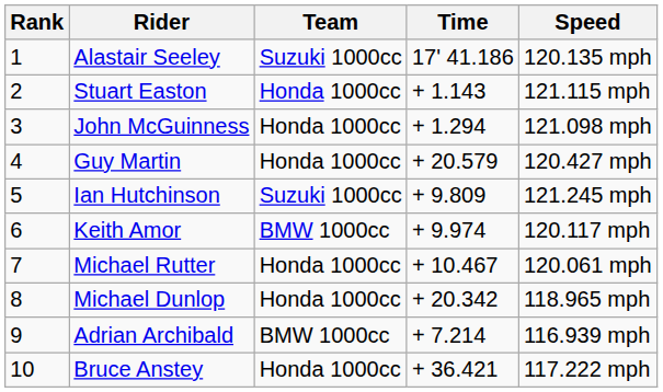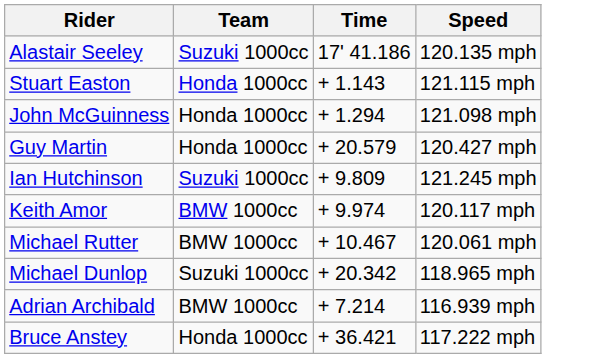- column: Rank | 1 | 2 | 3 | 4 | 5 | 6 | 7 | 8 | 9 | 10
Michael Rutter | Team: Honda 1000cc -> BMW 1000cc
Michael Dunlop | Team: Honda 1000cc -> Suzuki 1000cc
